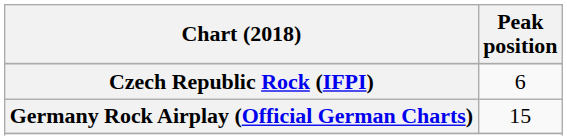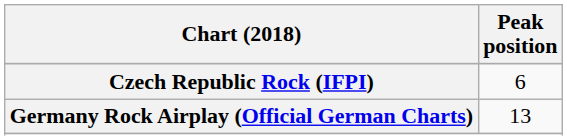Germany Rock Airplay (Official German Charts) | Peak position: 15 -> 13
